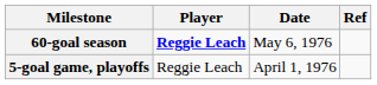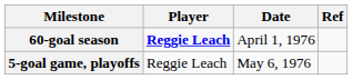60-goal season | Date: May 6, 1976 -> April 1, 1976
5-goal game, playoffs | Date: April 1, 1976 -> May 6, 1976
